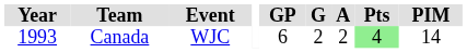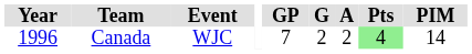Canada | Year: 1993 -> 1996
Canada | GP: 6 -> 7
